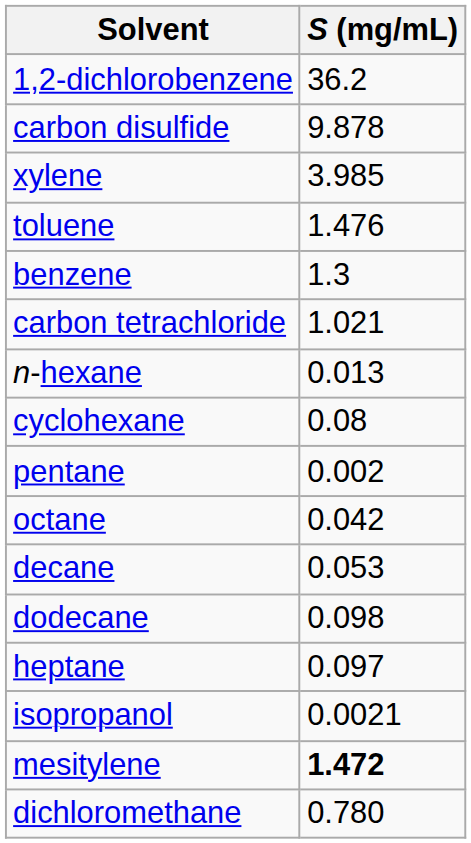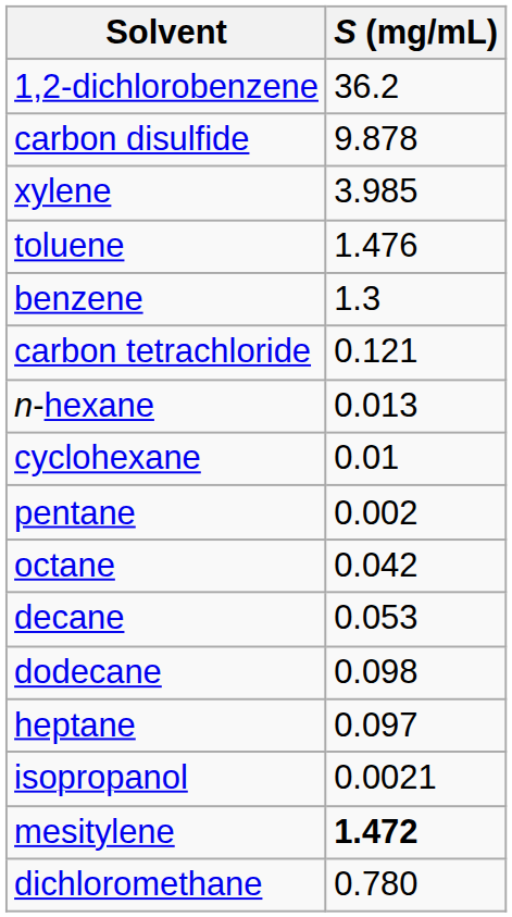carbon tetrachloride | S (mg/mL): 1.021 -> 0.121
cyclohexane | S (mg/mL): 0.08 -> 0.01
